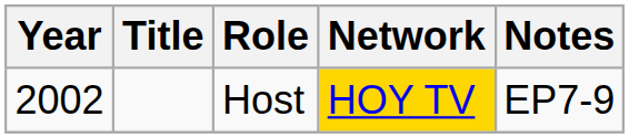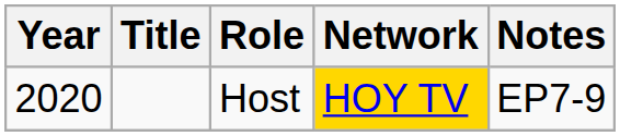Host | Year: 2002 -> 2020
